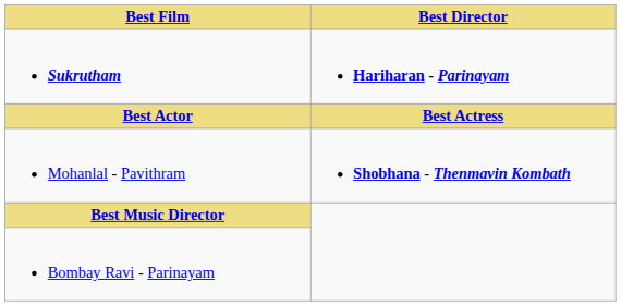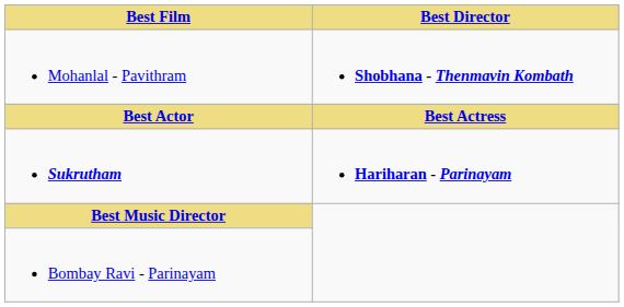rows swapped: Sukrutham <-> Mohanlal - Pavithram
